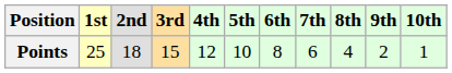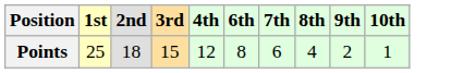- column: 5th | 10
